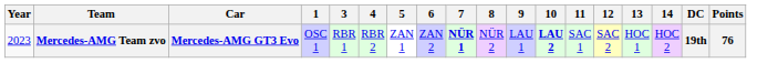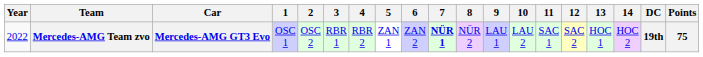+ column: 2 | OSC 2
Mercedes-AMG Team zvo | Year: 2023 -> 2022
Mercedes-AMG Team zvo | 10: bold -> normal
Mercedes-AMG Team zvo | Points: 76 -> 75
